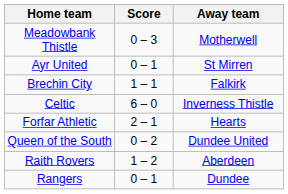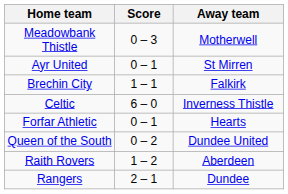Forfar Athletic | Score: 2 – 1 -> 0 – 1
Rangers | Score: 0 – 1 -> 2 – 1
